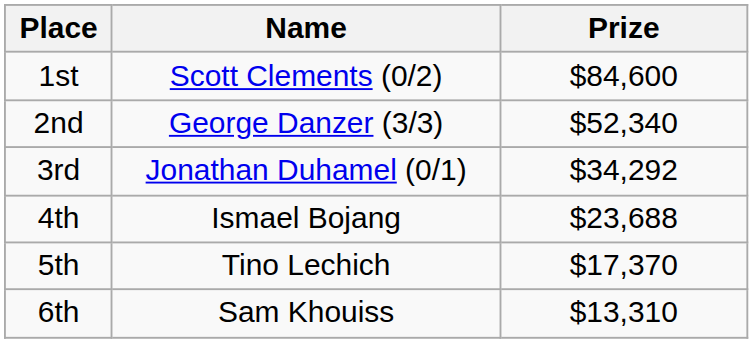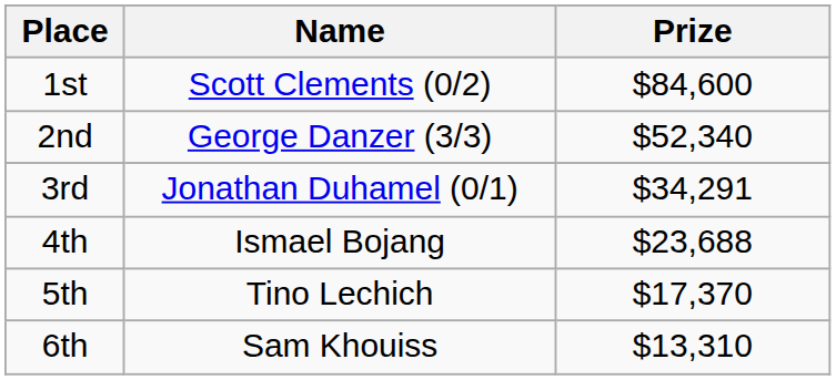3rd | Prize: $34,292 -> $34,291
